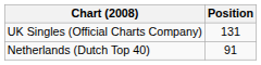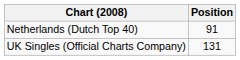rows swapped: Netherlands (Dutch Top 40) <-> UK Singles (Official Charts Company)
